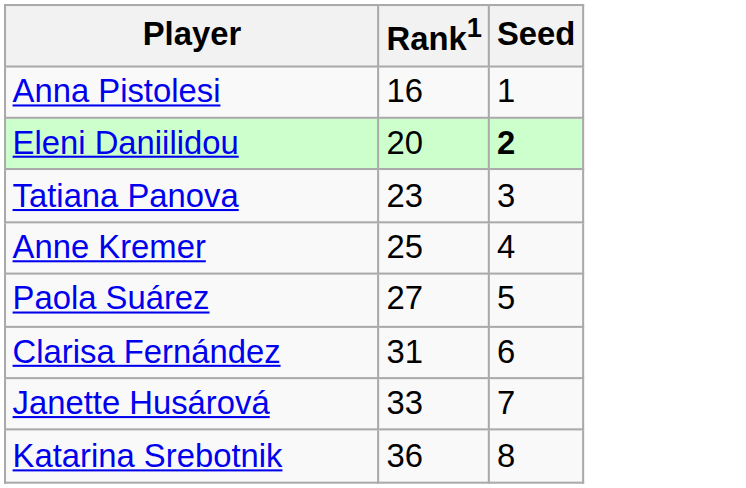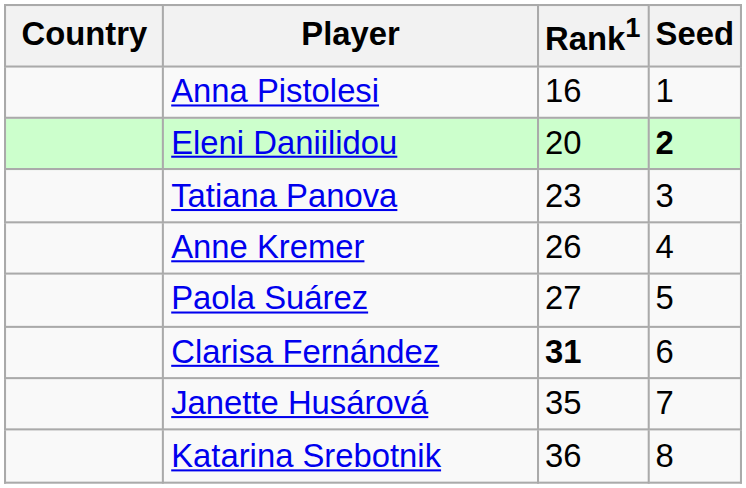+ column: Country
Anne Kremer | Rank1: 25 -> 26
Clarisa Fernández | Rank1: normal -> bold
Janette Husárová | Rank1: 33 -> 35
